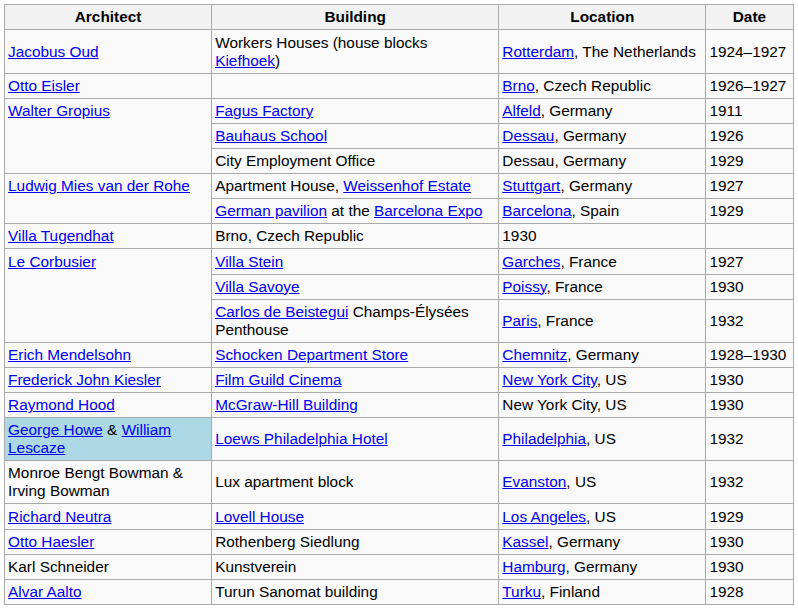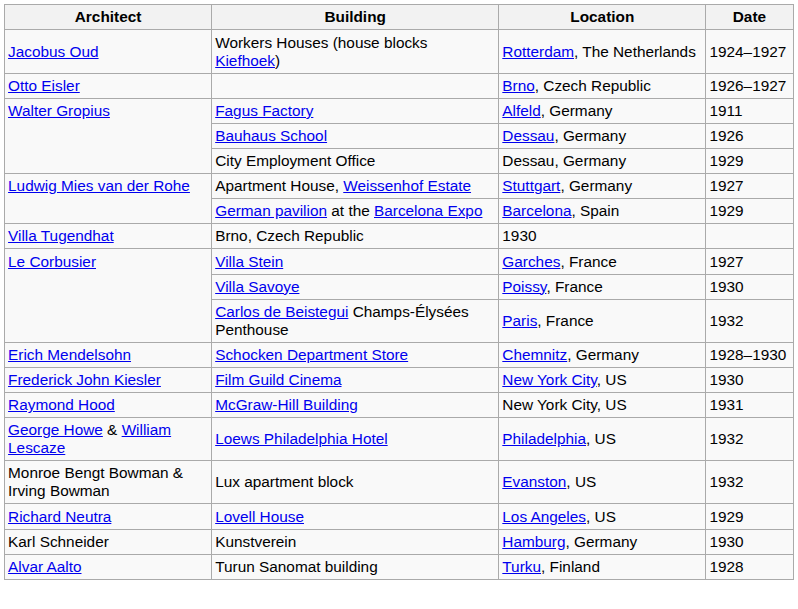McGraw-Hill Building | Date: 1930 -> 1931
Loews Philadelphia Hotel | Architect: lightblue background -> no background
- row: Otto Haesler | Rothenberg Siedlung | Kassel, Germany | 1930
